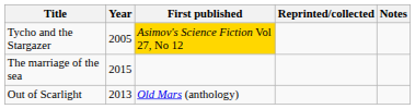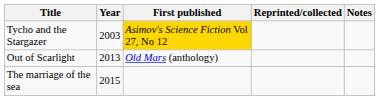Tycho and the Stargazer | Year: 2005 -> 2003
rows swapped: Out of Scarlight <-> The marriage of the sea
